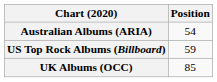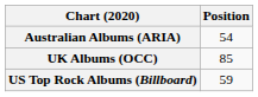rows swapped: UK Albums (OCC) <-> US Top Rock Albums (Billboard)
